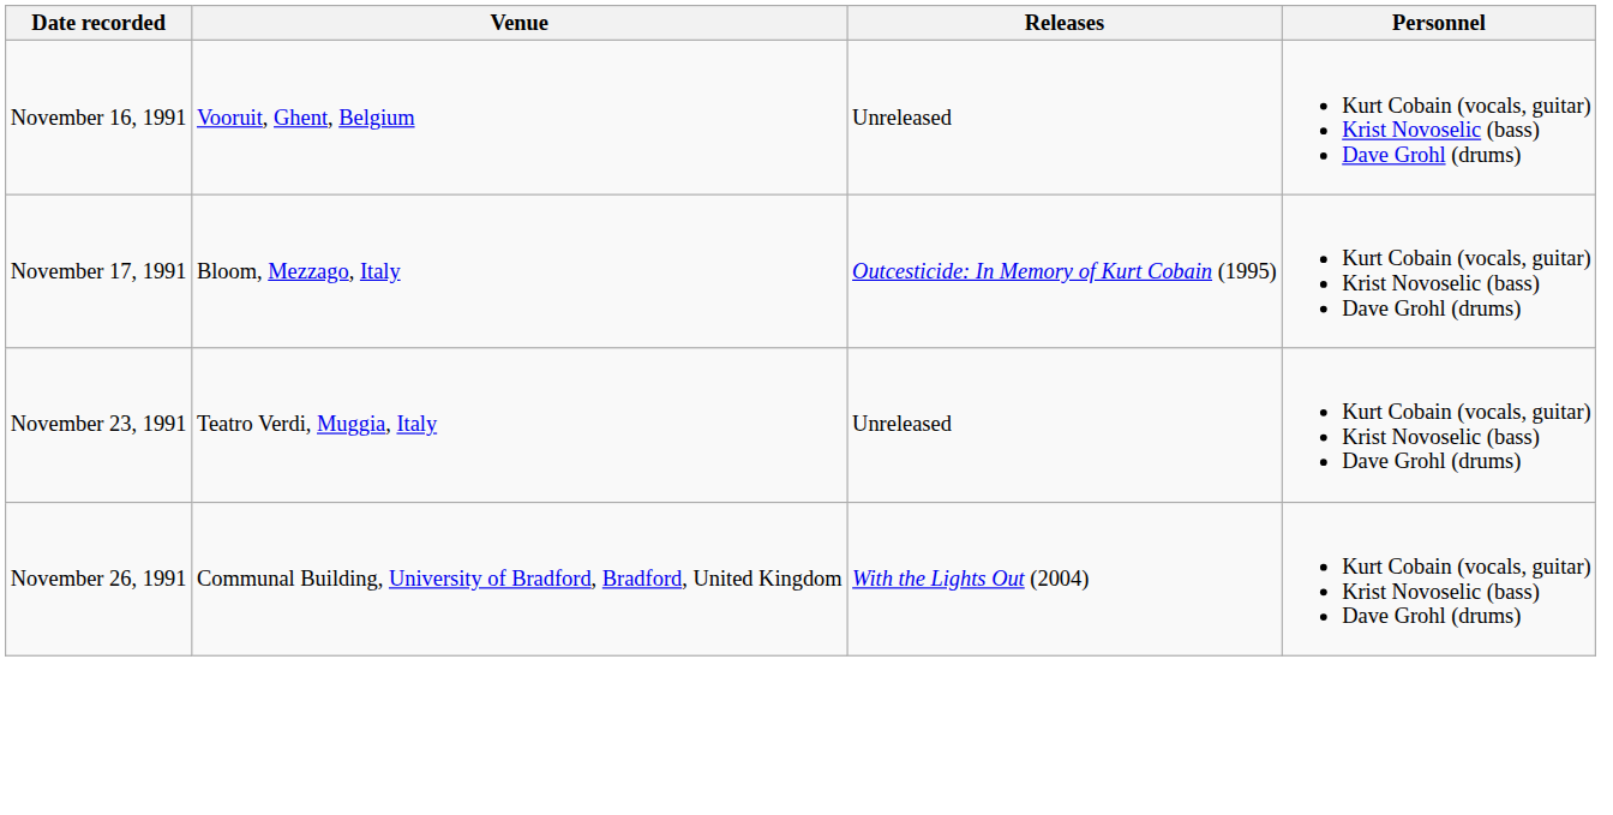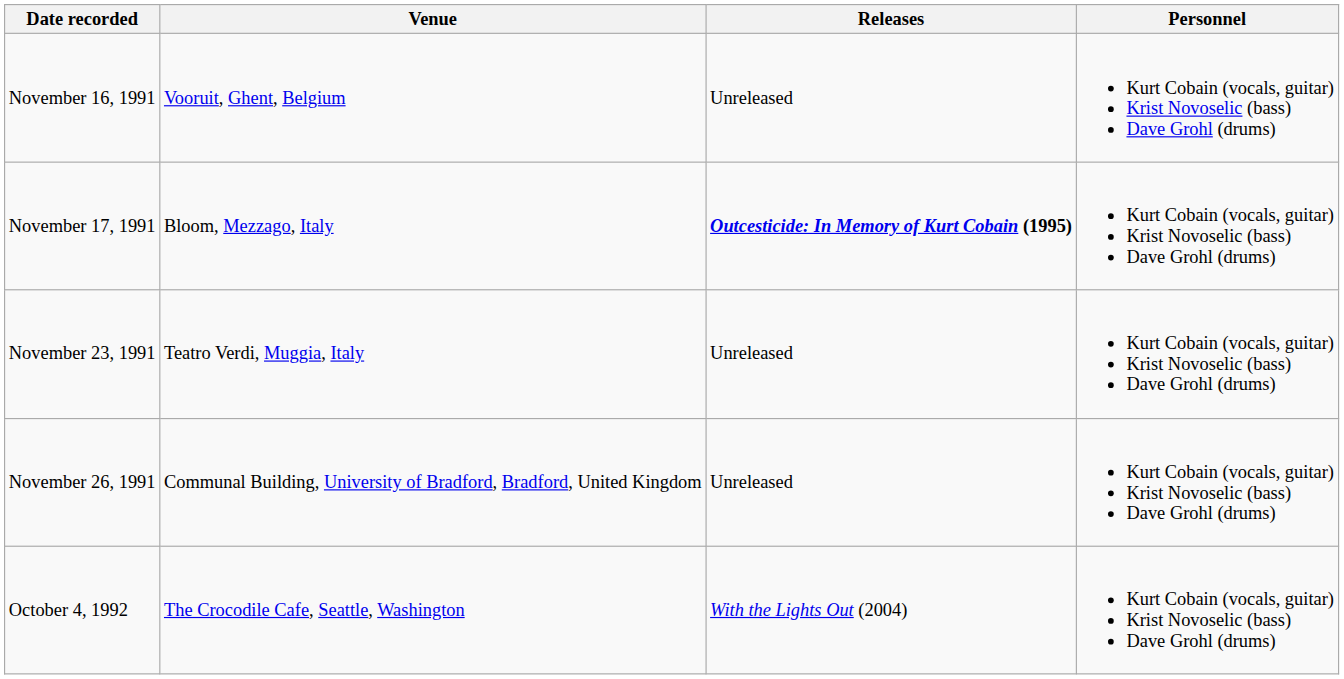November 17, 1991 | Releases: normal -> bold
November 26, 1991 | Releases: With the Lights Out (2004) -> Unreleased
+ row: October 4, 1992 | The Crocodile Cafe, Seattle, Washington | With the Lights Out (2004) | Kurt Cobain (vocals, guitar) Krist Novoselic (bass) Dave Grohl (drums)
